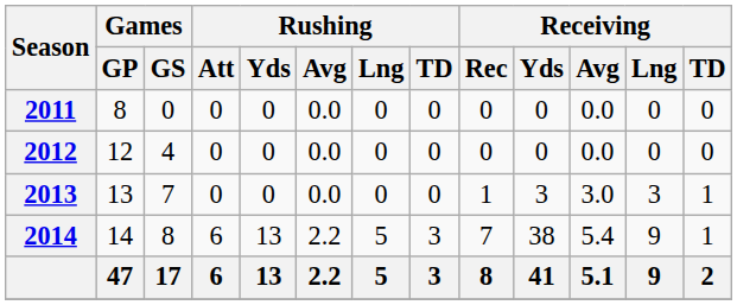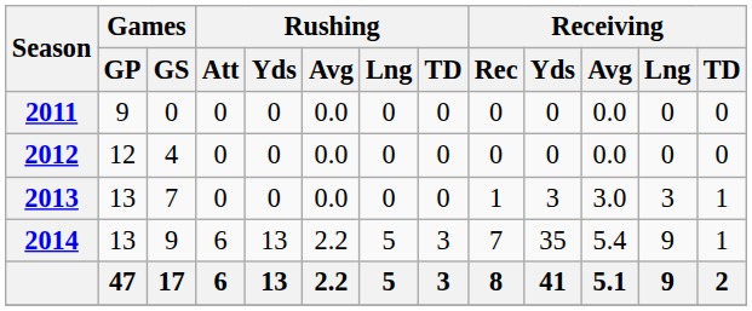2011 | Games / GP: 8 -> 9
2014 | Games / GP: 14 -> 13
2014 | Games / GS: 8 -> 9
2014 | Receiving / Yds: 38 -> 35
